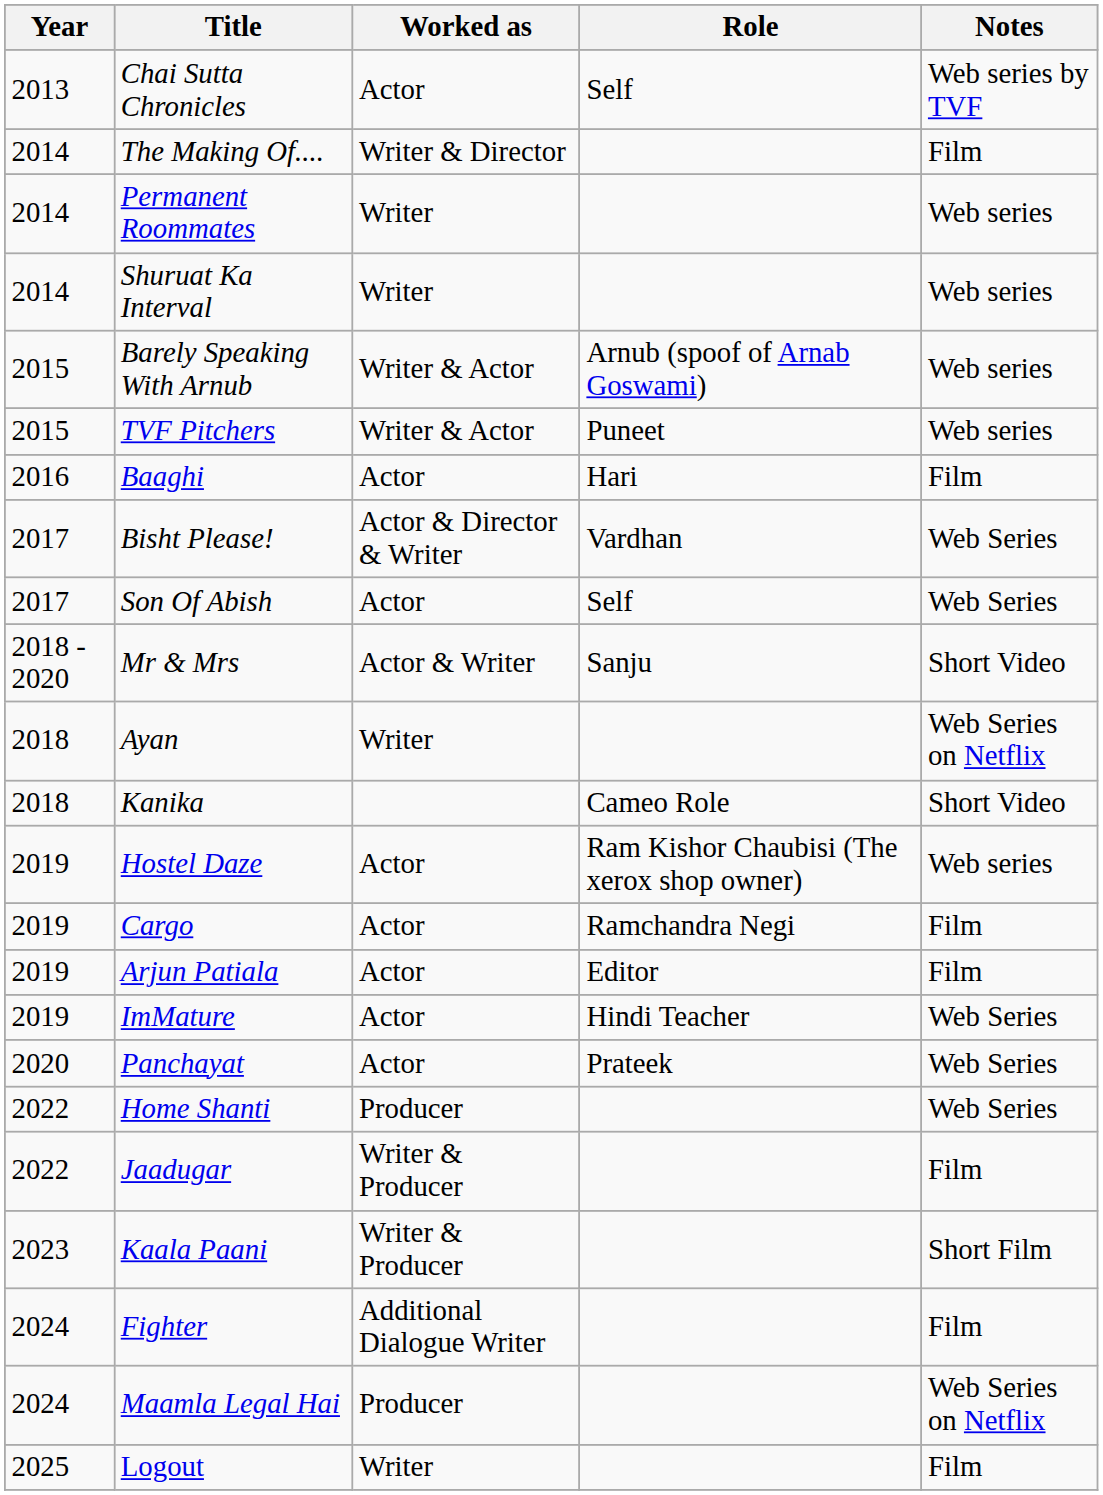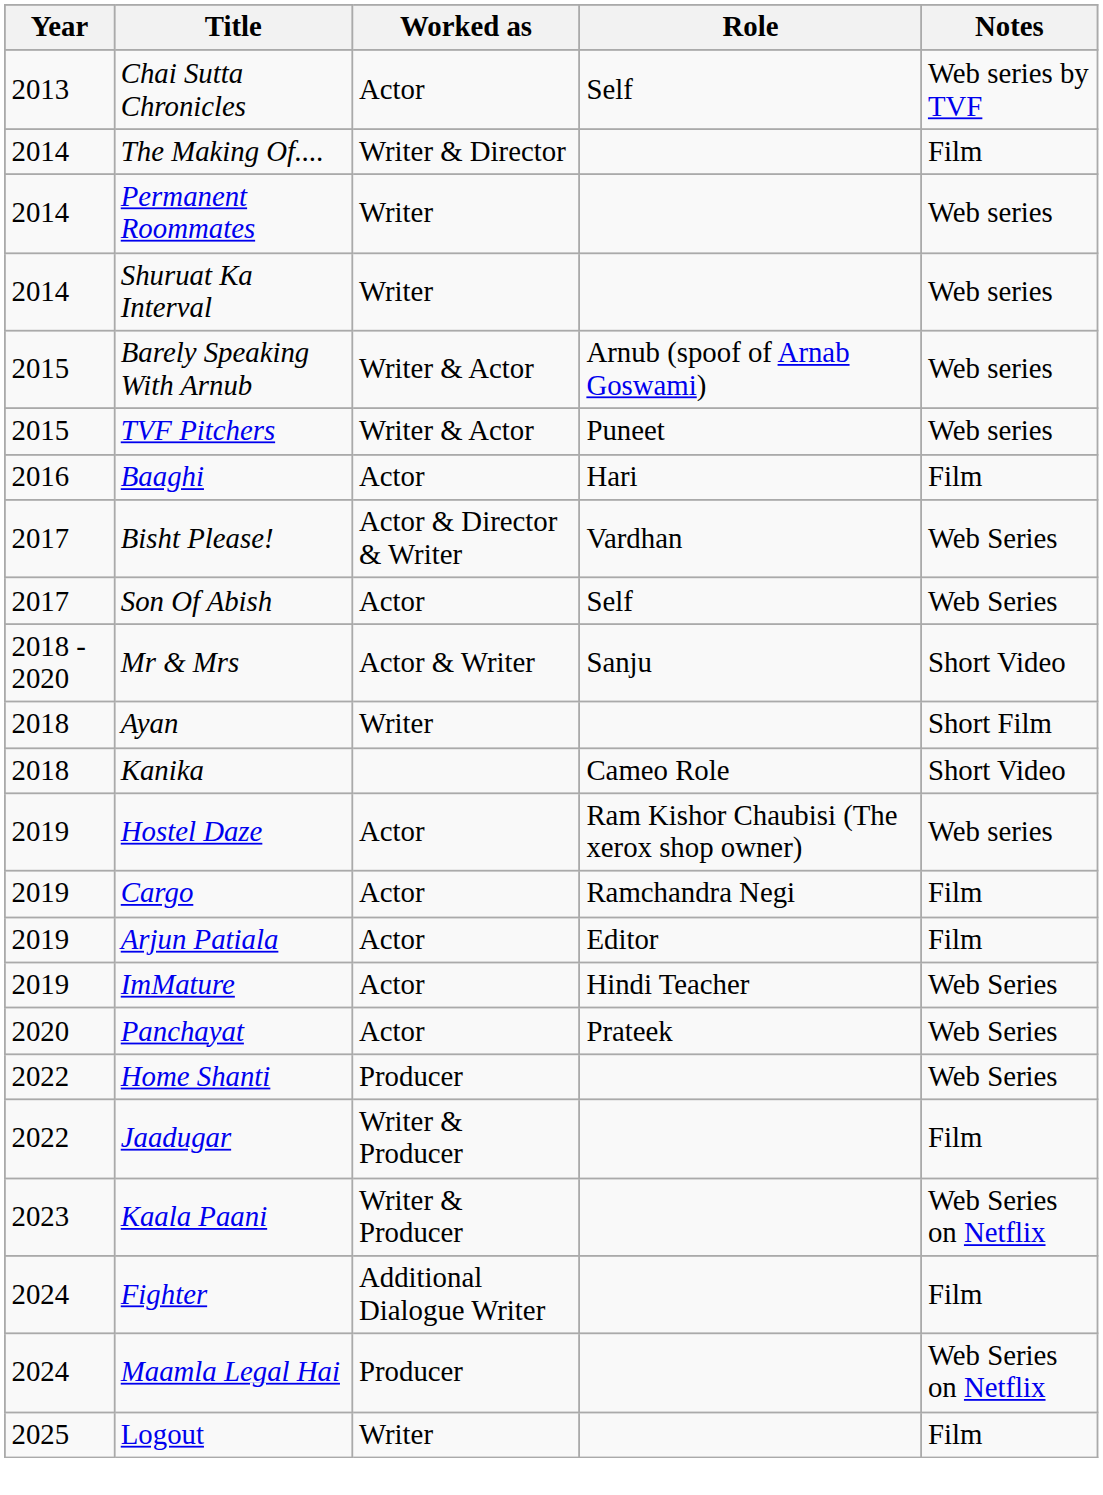Ayan | Notes: Web Series on Netflix -> Short Film
Kaala Paani | Notes: Short Film -> Web Series on Netflix
